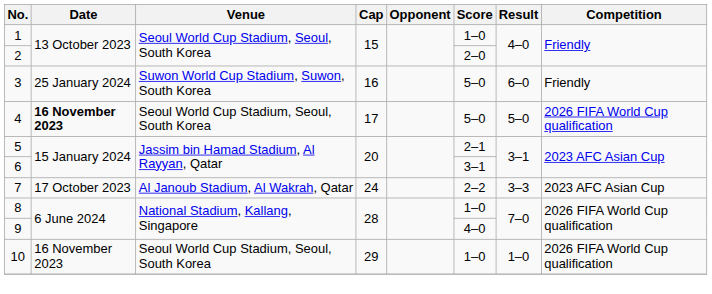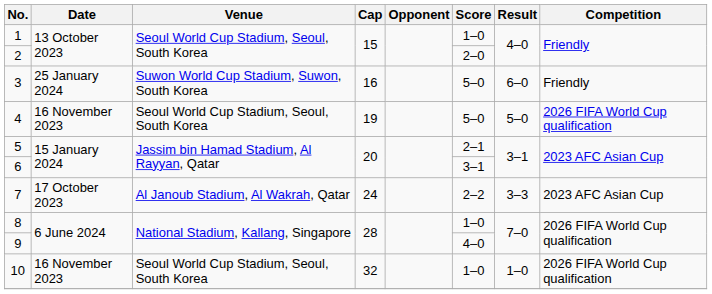4 | Date: bold -> normal
4 | Cap: 17 -> 19
10 | Cap: 29 -> 32
